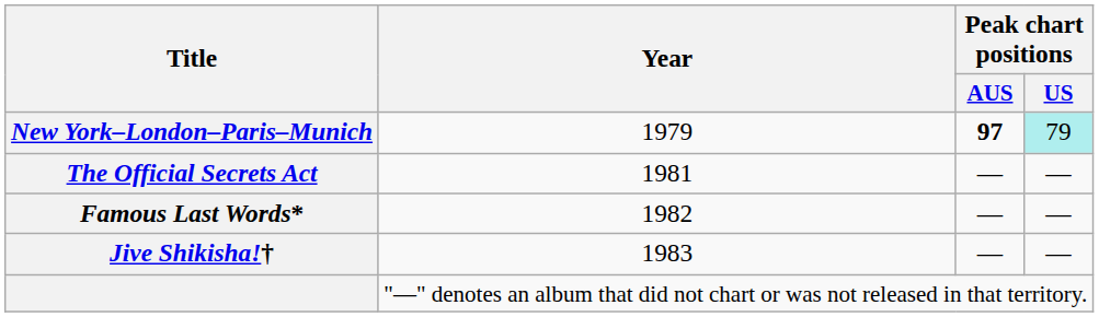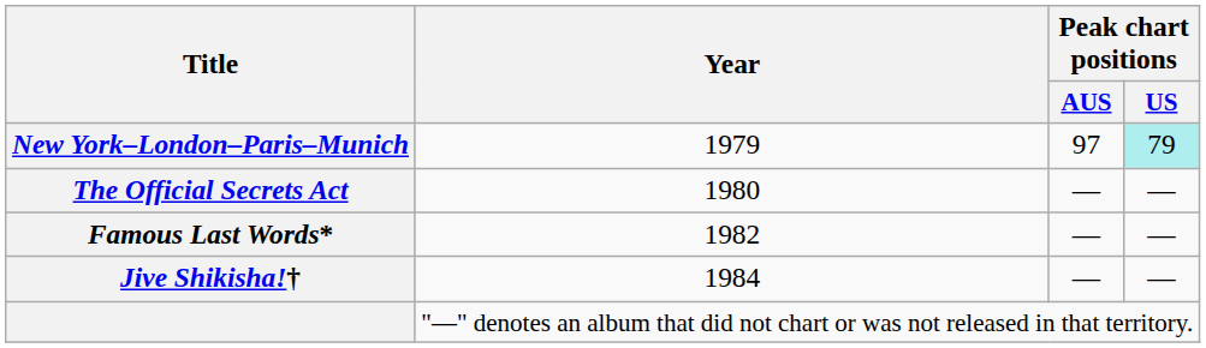New York–London–Paris–Munich | Peak chart positions / AUS: bold -> normal
The Official Secrets Act | Year: 1981 -> 1980
Jive Shikisha!† | Year: 1983 -> 1984
